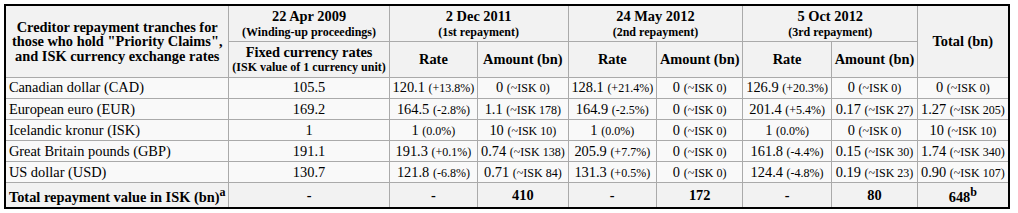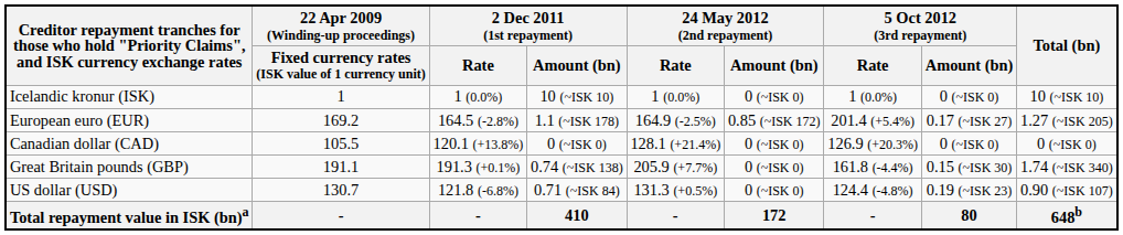rows swapped: Canadian dollar (CAD) <-> Icelandic kronur (ISK)
European euro (EUR) | 24 May 2012 (2nd repayment) / Amount (bn): 0 (~ISK 0) -> 0.85 (~ISK 172)
